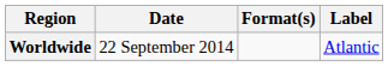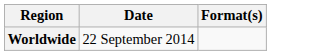- column: Label | Atlantic
